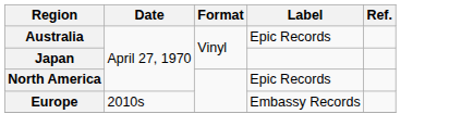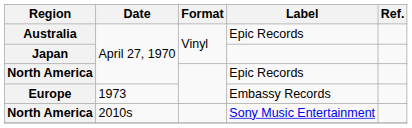Europe | Date: 2010s -> 1973
+ row: North America | 2010s | Sony Music Entertainment
